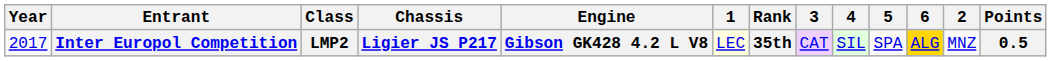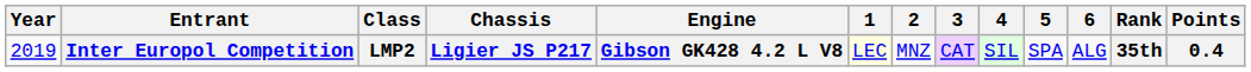columns swapped: 2 <-> Rank
Inter Europol Competition | Year: 2017 -> 2019
Inter Europol Competition | 6: gold background -> no background
Inter Europol Competition | Points: 0.5 -> 0.4
